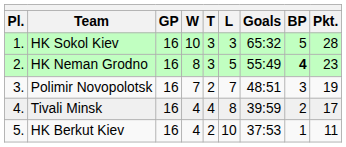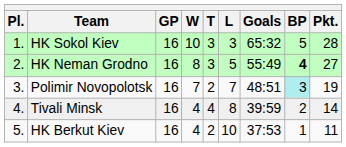HK Neman Grodno | Pkt.: 23 -> 27
Polimir Novopolotsk | BP: no background -> paleturquoise background
Tivali Minsk | Pkt.: 17 -> 14
